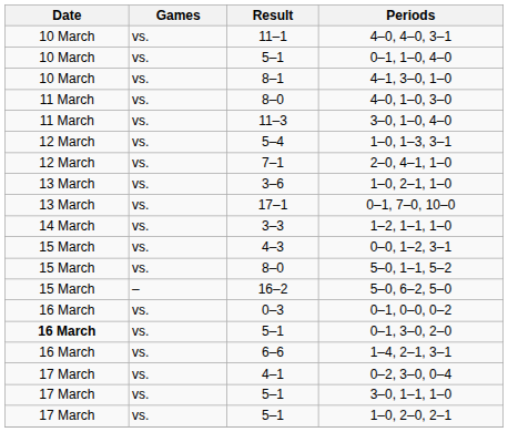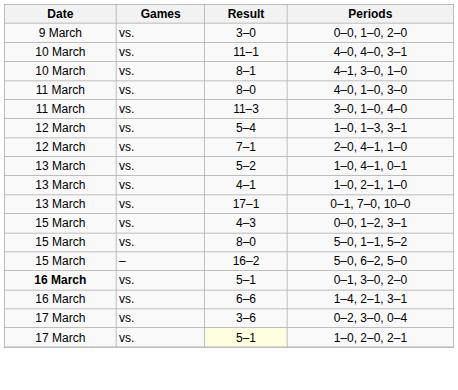+ row: 9 March | vs. | 3–0 | 0–0, 1–0, 2–0
- row: 10 March | vs. | 5–1 | 0–1, 1–0, 4–0
+ row: 13 March | vs. | 5–2 | 1–0, 4–1, 0–1
1–0, 2–1, 1–0 | Result: 3–6 -> 4–1
- row: 14 March | vs. | 3–3 | 1–2, 1–1, 1–0
- row: 16 March | vs. | 0–3 | 0–1, 0–0, 0–2
0–2, 3–0, 0–4 | Result: 4–1 -> 3–6
- row: 17 March | vs. | 5–1 | 3–0, 1–1, 1–0
1–0, 2–0, 2–1 | Result: no background -> lightyellow background
